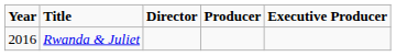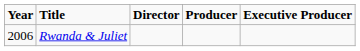Rwanda & Juliet | Year: 2016 -> 2006
